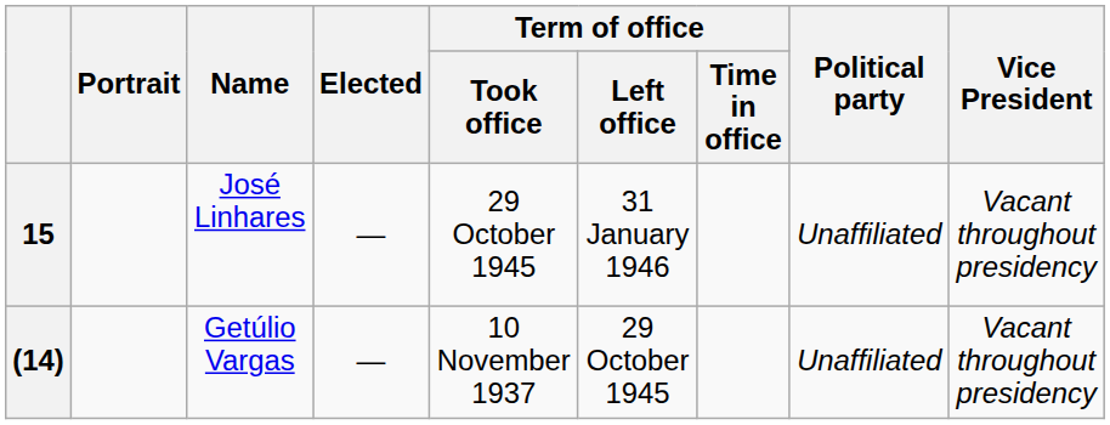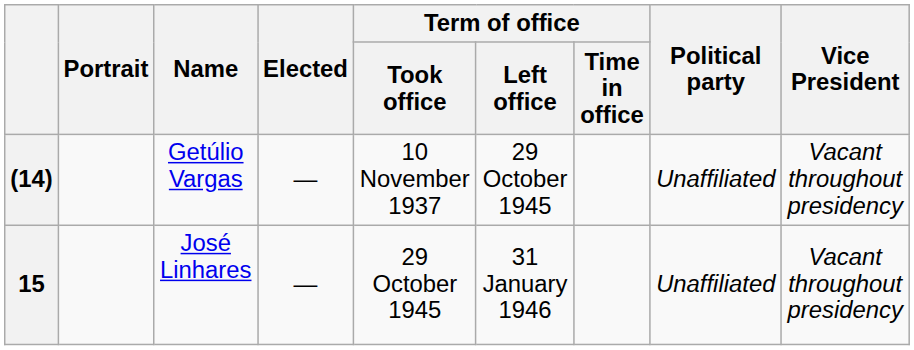rows swapped: (14) <-> 15
